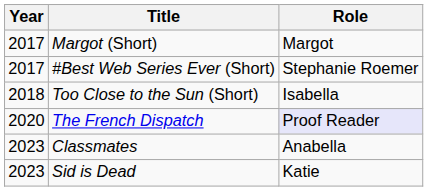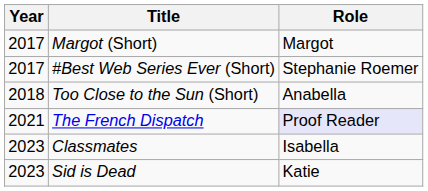Too Close to the Sun (Short) | Role: Isabella -> Anabella
The French Dispatch | Year: 2020 -> 2021
Classmates | Role: Anabella -> Isabella
